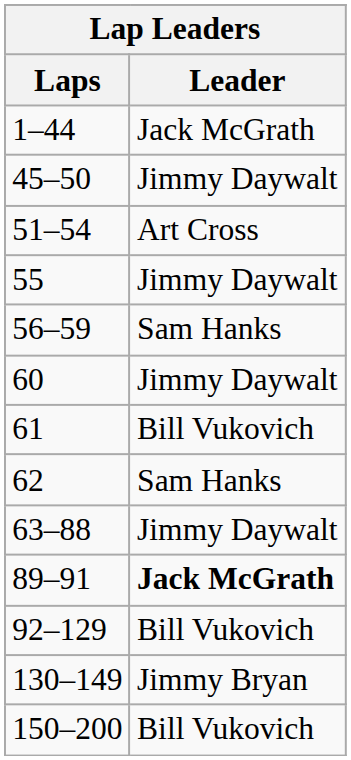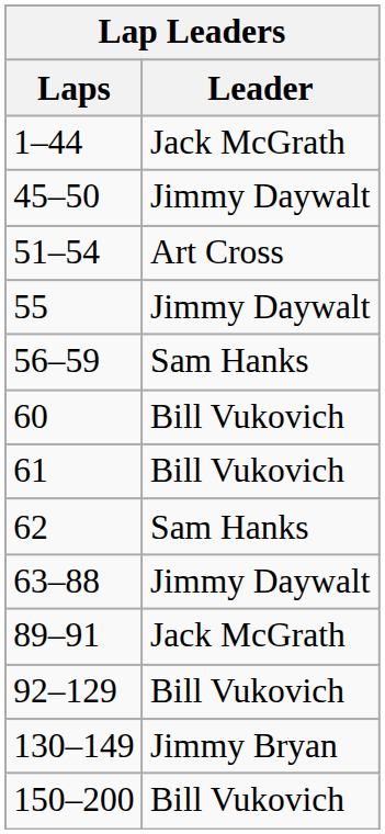60 | Leader: Jimmy Daywalt -> Bill Vukovich
89–91 | Leader: bold -> normal
